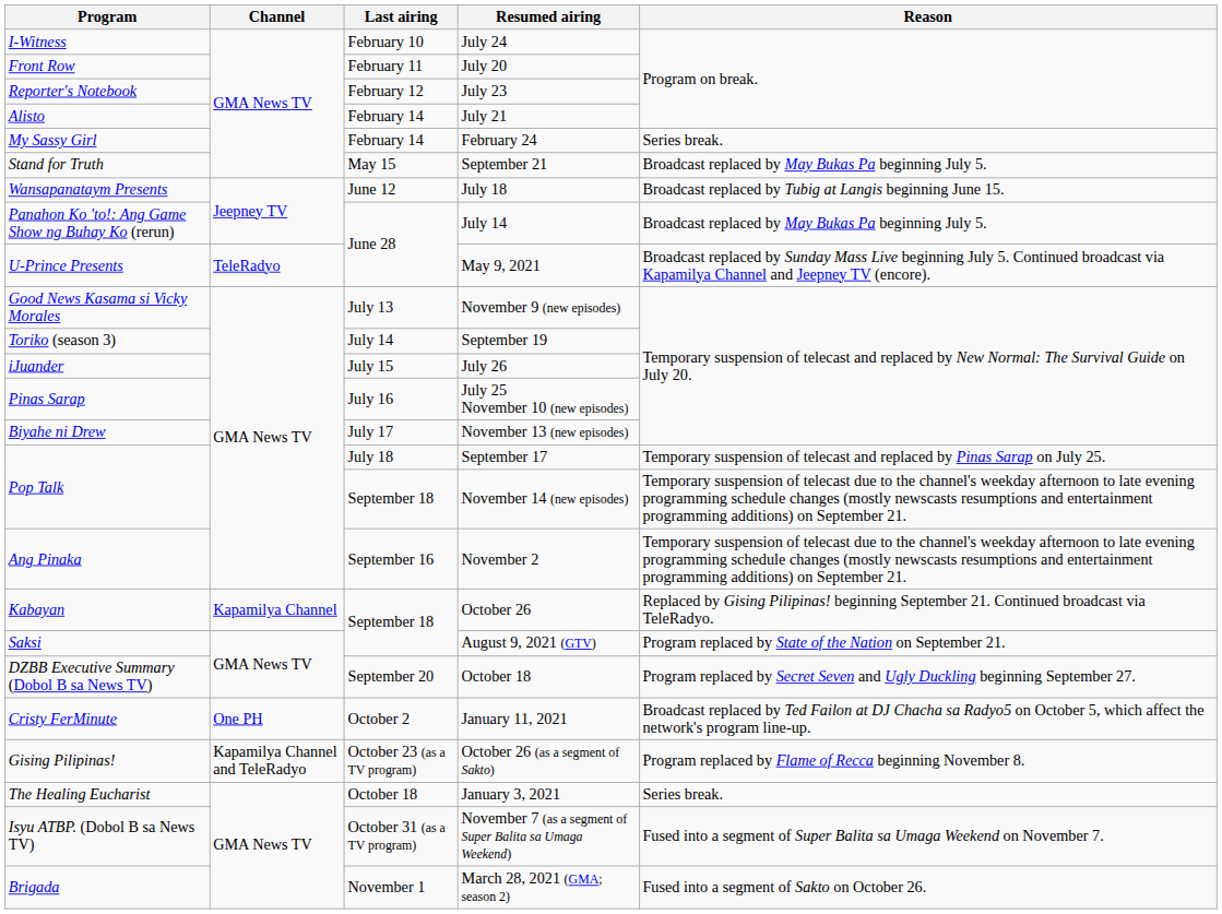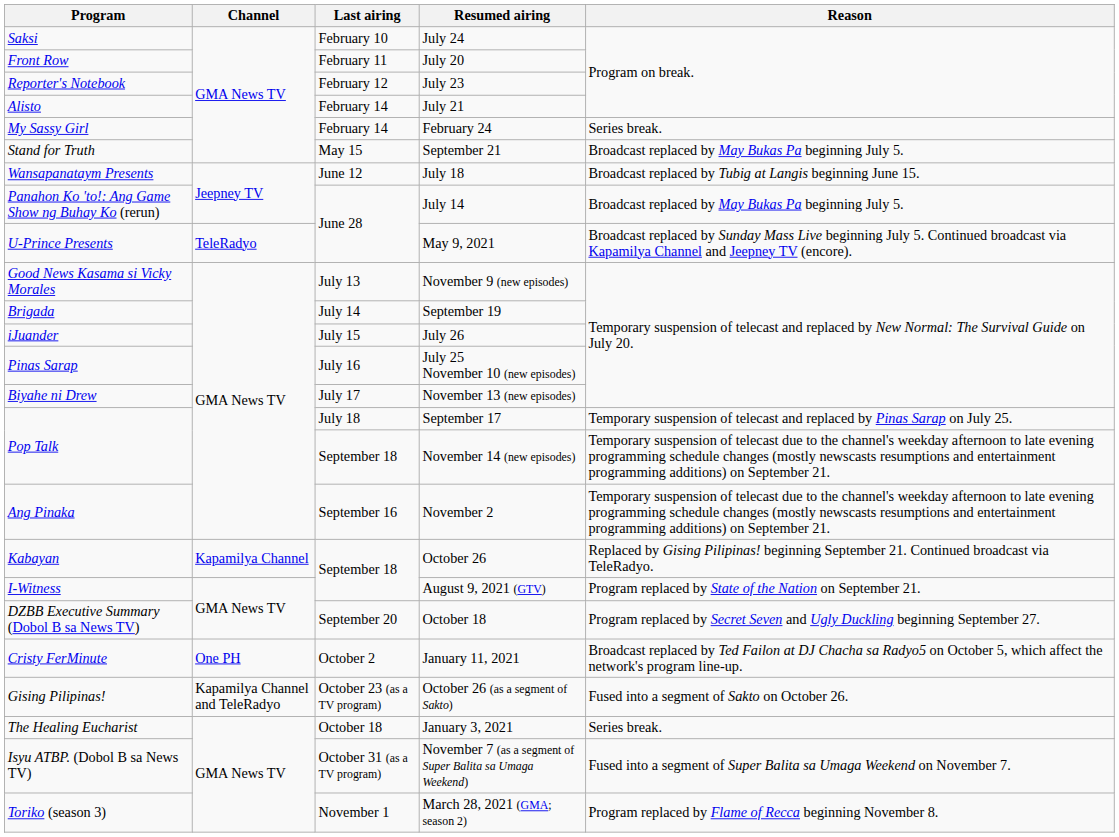July 24 | Program: I-Witness -> Saksi
September 19 | Program: Toriko (season 3) -> Brigada
August 9, 2021 (GTV) | Program: Saksi -> I-Witness
October 26 (as a segment of Sakto) | Reason: Program replaced by Flame of Recca beginning November 8. -> Fused into a segment of Sakto on October 26.
March 28, 2021 (GMA; season 2) | Program: Brigada -> Toriko (season 3)
March 28, 2021 (GMA; season 2) | Reason: Fused into a segment of Sakto on October 26. -> Program replaced by Flame of Recca beginning November 8.
